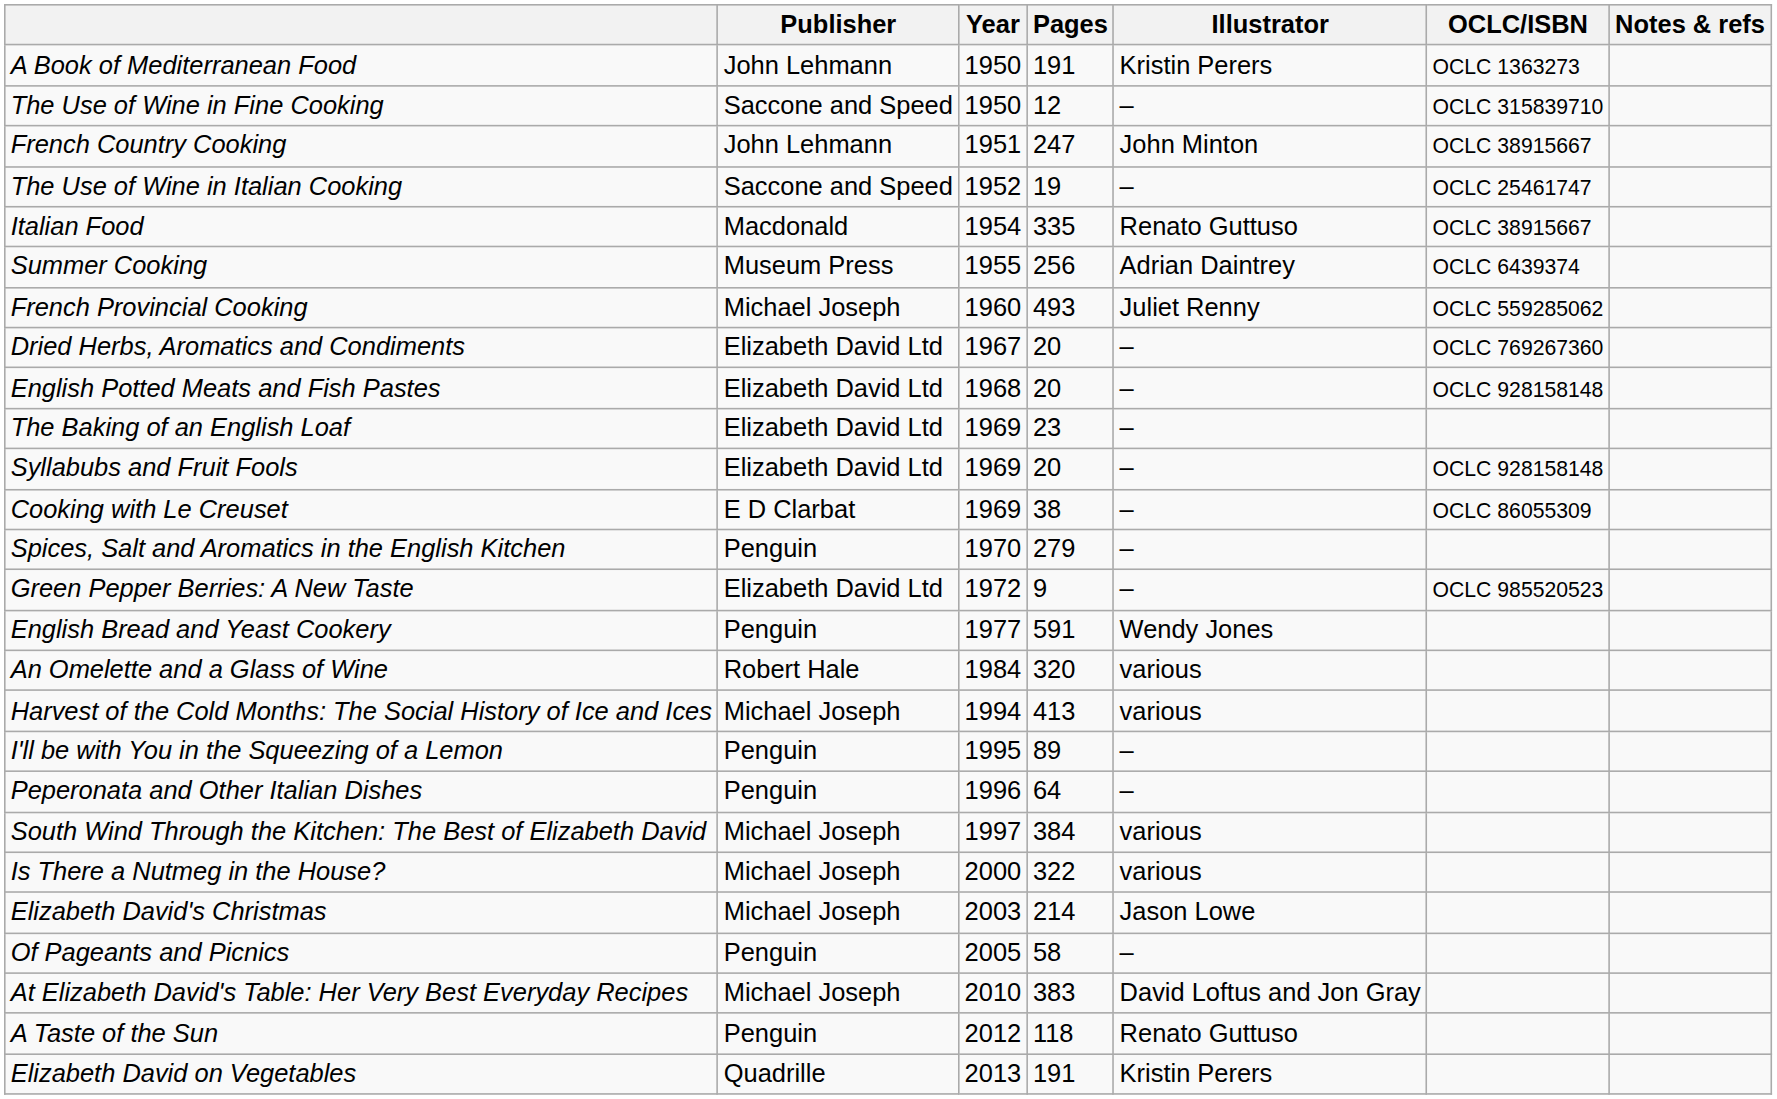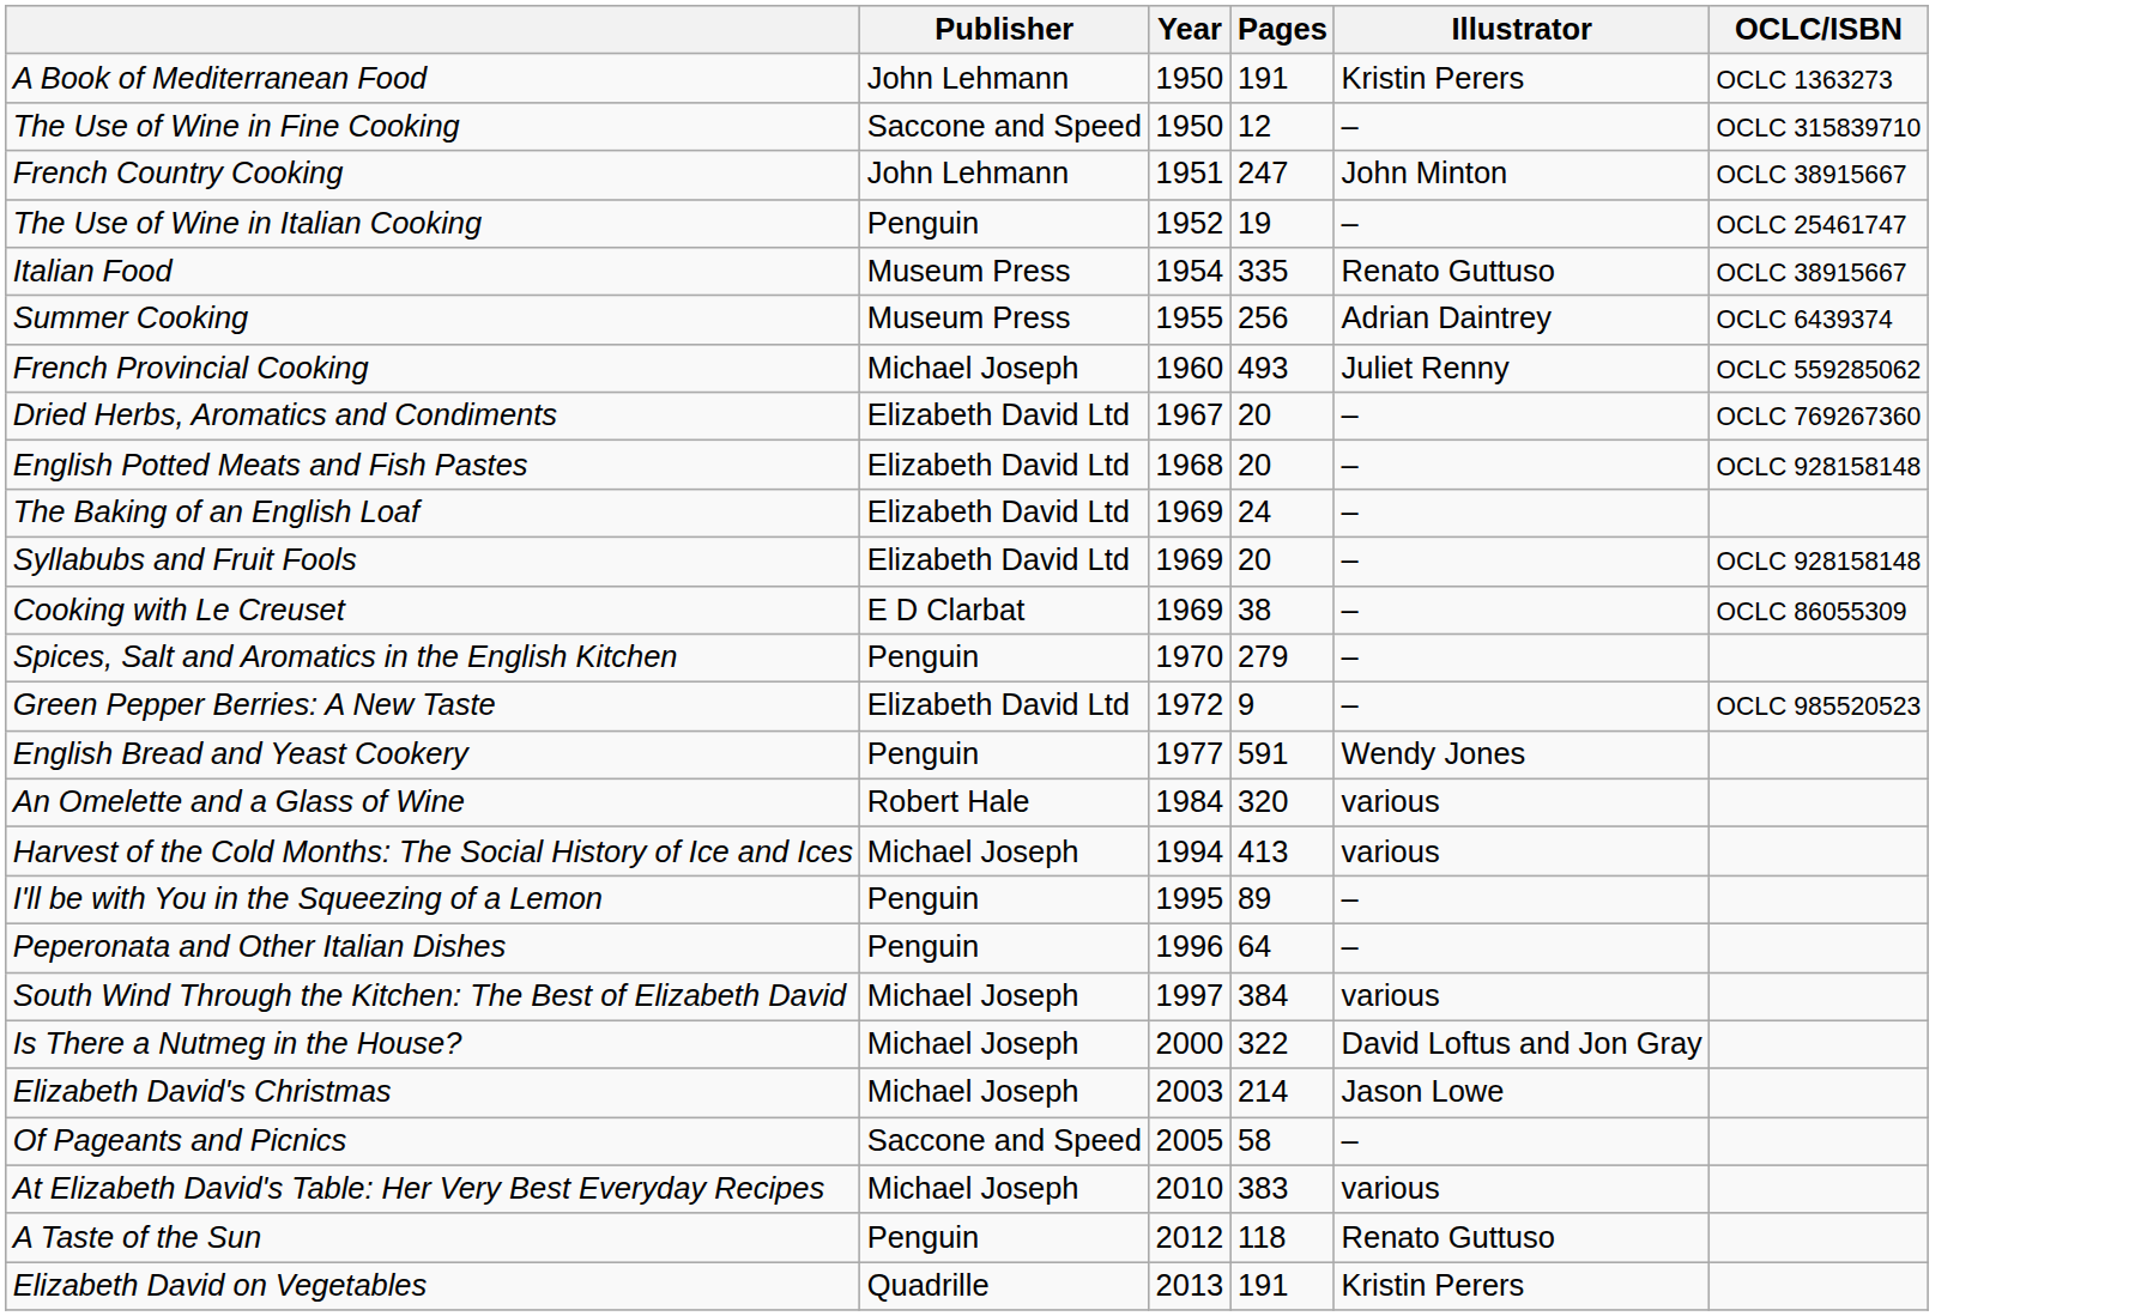- column: Notes & refs
The Use of Wine in Italian Cooking | Publisher: Saccone and Speed -> Penguin
Italian Food | Publisher: Macdonald -> Museum Press
The Baking of an English Loaf | Pages: 23 -> 24
Is There a Nutmeg in the House? | Illustrator: various -> David Loftus and Jon Gray
Of Pageants and Picnics | Publisher: Penguin -> Saccone and Speed
At Elizabeth David's Table: Her Very Best Everyday Recipes | Illustrator: David Loftus and Jon Gray -> various
